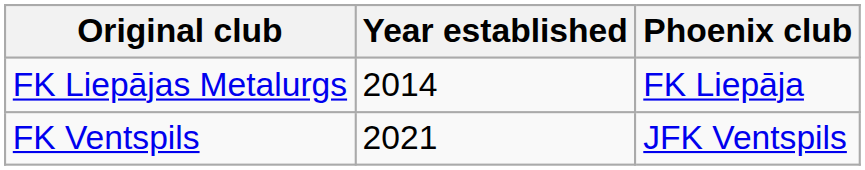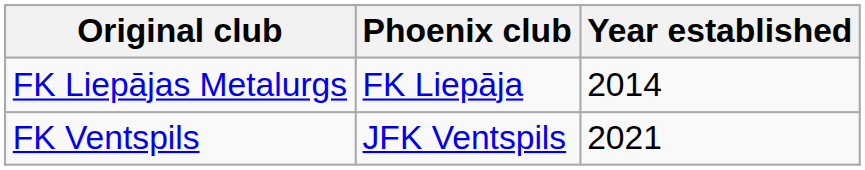columns swapped: Phoenix club <-> Year established
